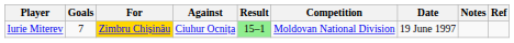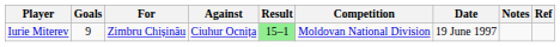Iurie Miterev | Goals: 7 -> 9
Iurie Miterev | For: gold background -> no background
